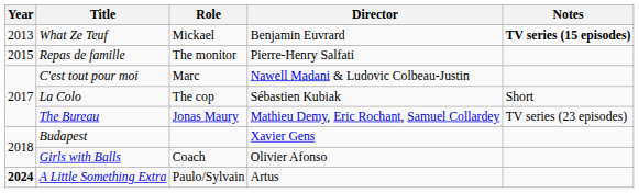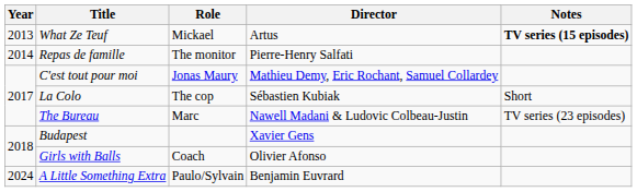What Ze Teuf | Director: Benjamin Euvrard -> Artus
Repas de famille | Year: 2015 -> 2014
C'est tout pour moi | Role: Marc -> Jonas Maury
C'est tout pour moi | Director: Nawell Madani & Ludovic Colbeau-Justin -> Mathieu Demy, Eric Rochant, Samuel Collardey
The Bureau | Role: Jonas Maury -> Marc
The Bureau | Director: Mathieu Demy, Eric Rochant, Samuel Collardey -> Nawell Madani & Ludovic Colbeau-Justin
A Little Something Extra | Year: bold -> normal
A Little Something Extra | Director: Artus -> Benjamin Euvrard
